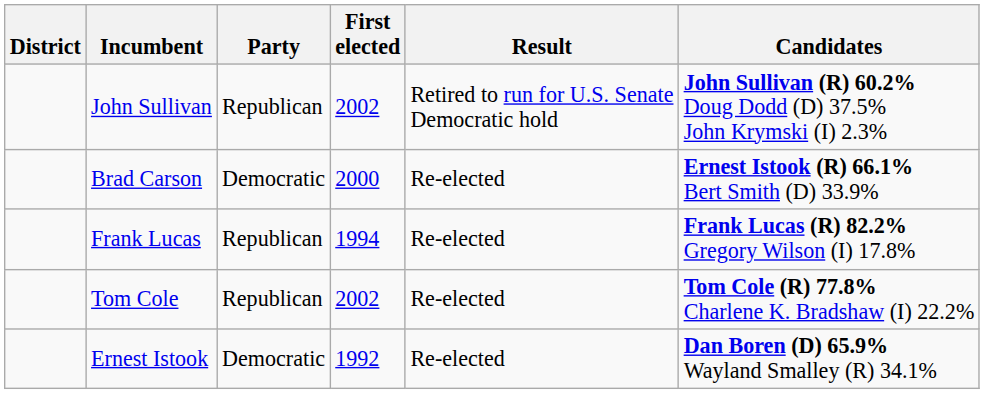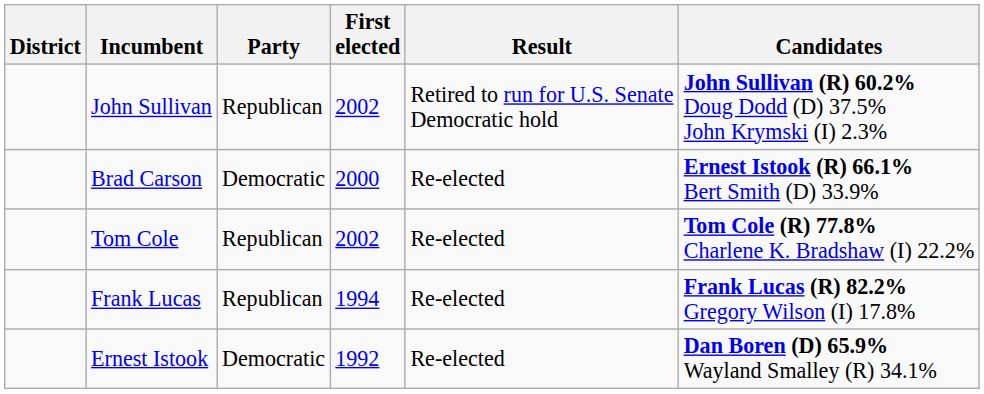rows swapped: Frank Lucas <-> Tom Cole
